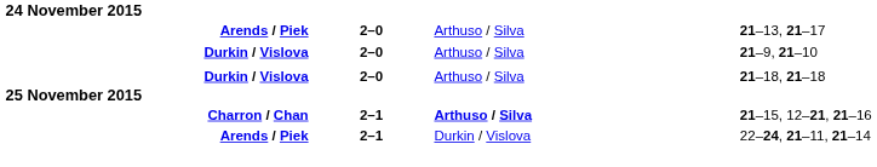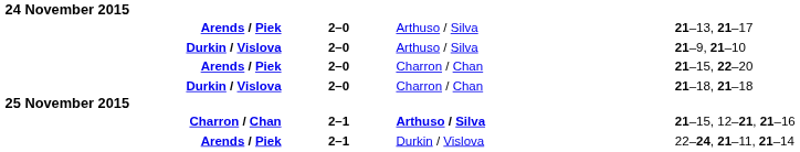+ row: Arends / Piek | 2–0 | Charron / Chan | 21–15, 22–20
21–18, 21–18 | column 3: Arthuso / Silva -> Charron / Chan
